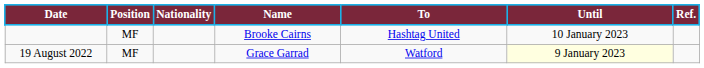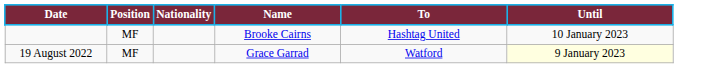- column: Ref.
